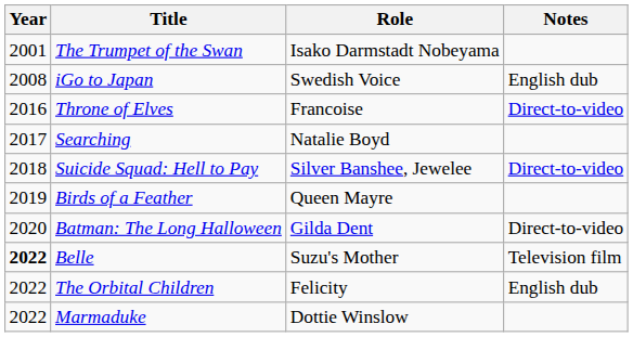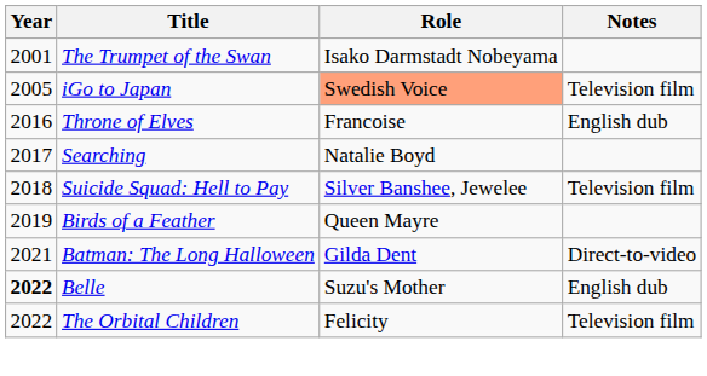iGo to Japan | Year: 2008 -> 2005
iGo to Japan | Role: no background -> lightsalmon background
iGo to Japan | Notes: English dub -> Television film
Throne of Elves | Notes: Direct-to-video -> English dub
Suicide Squad: Hell to Pay | Notes: Direct-to-video -> Television film
Batman: The Long Halloween | Year: 2020 -> 2021
Belle | Notes: Television film -> English dub
The Orbital Children | Notes: English dub -> Television film
- row: 2022 | Marmaduke | Dottie Winslow
